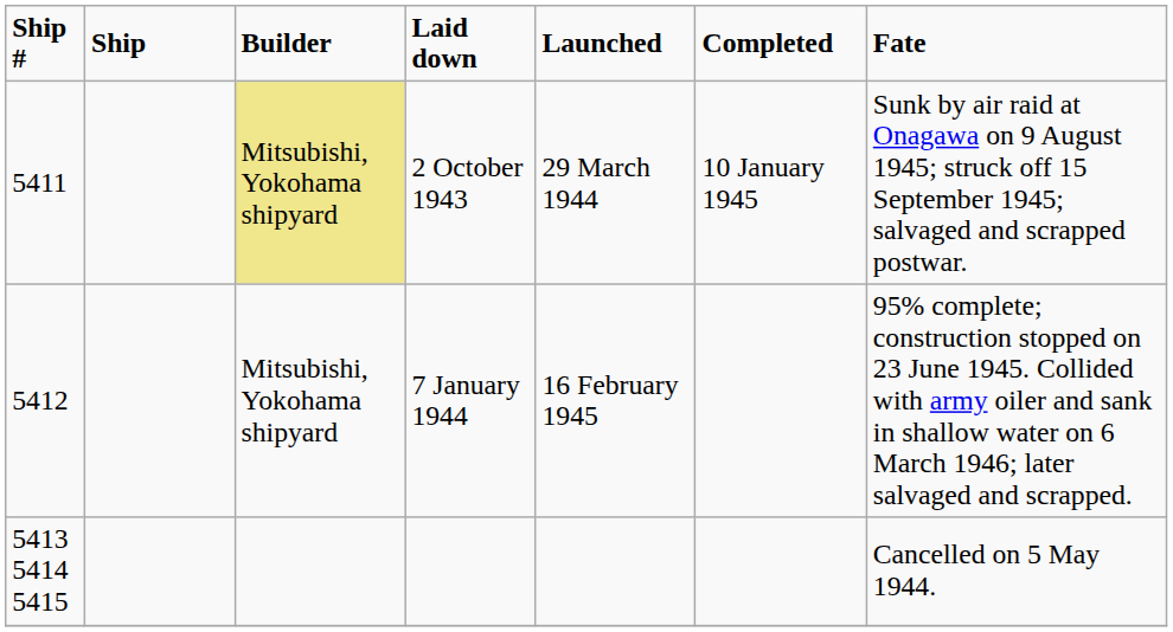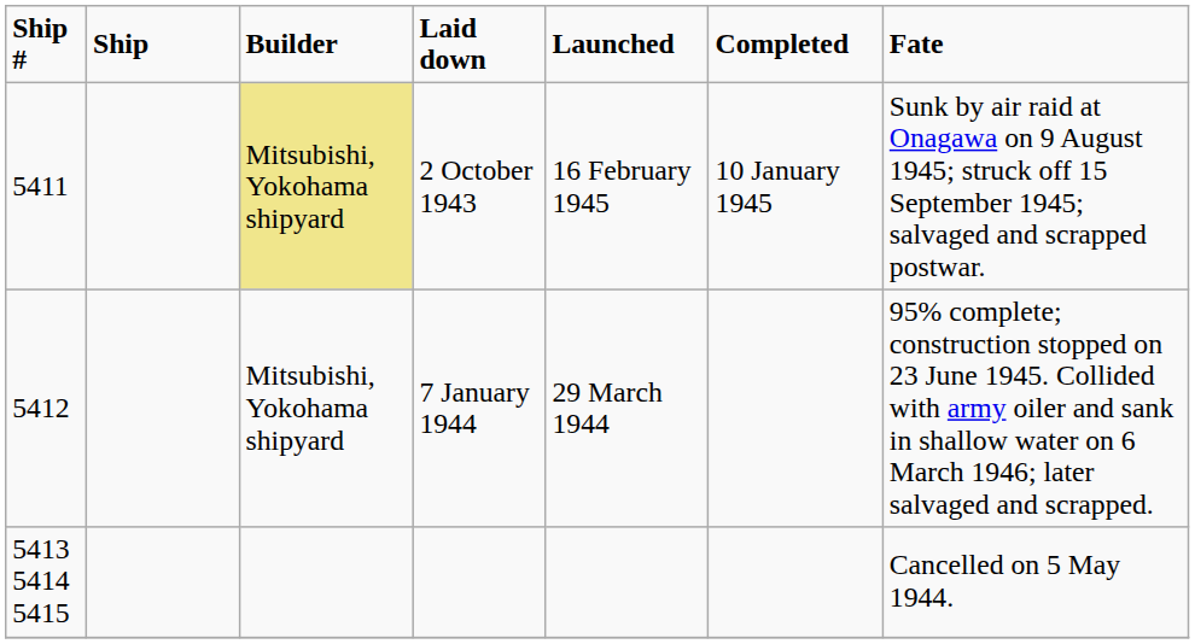2 October 1943 | Launched: 29 March 1944 -> 16 February 1945
7 January 1944 | Launched: 16 February 1945 -> 29 March 1944
